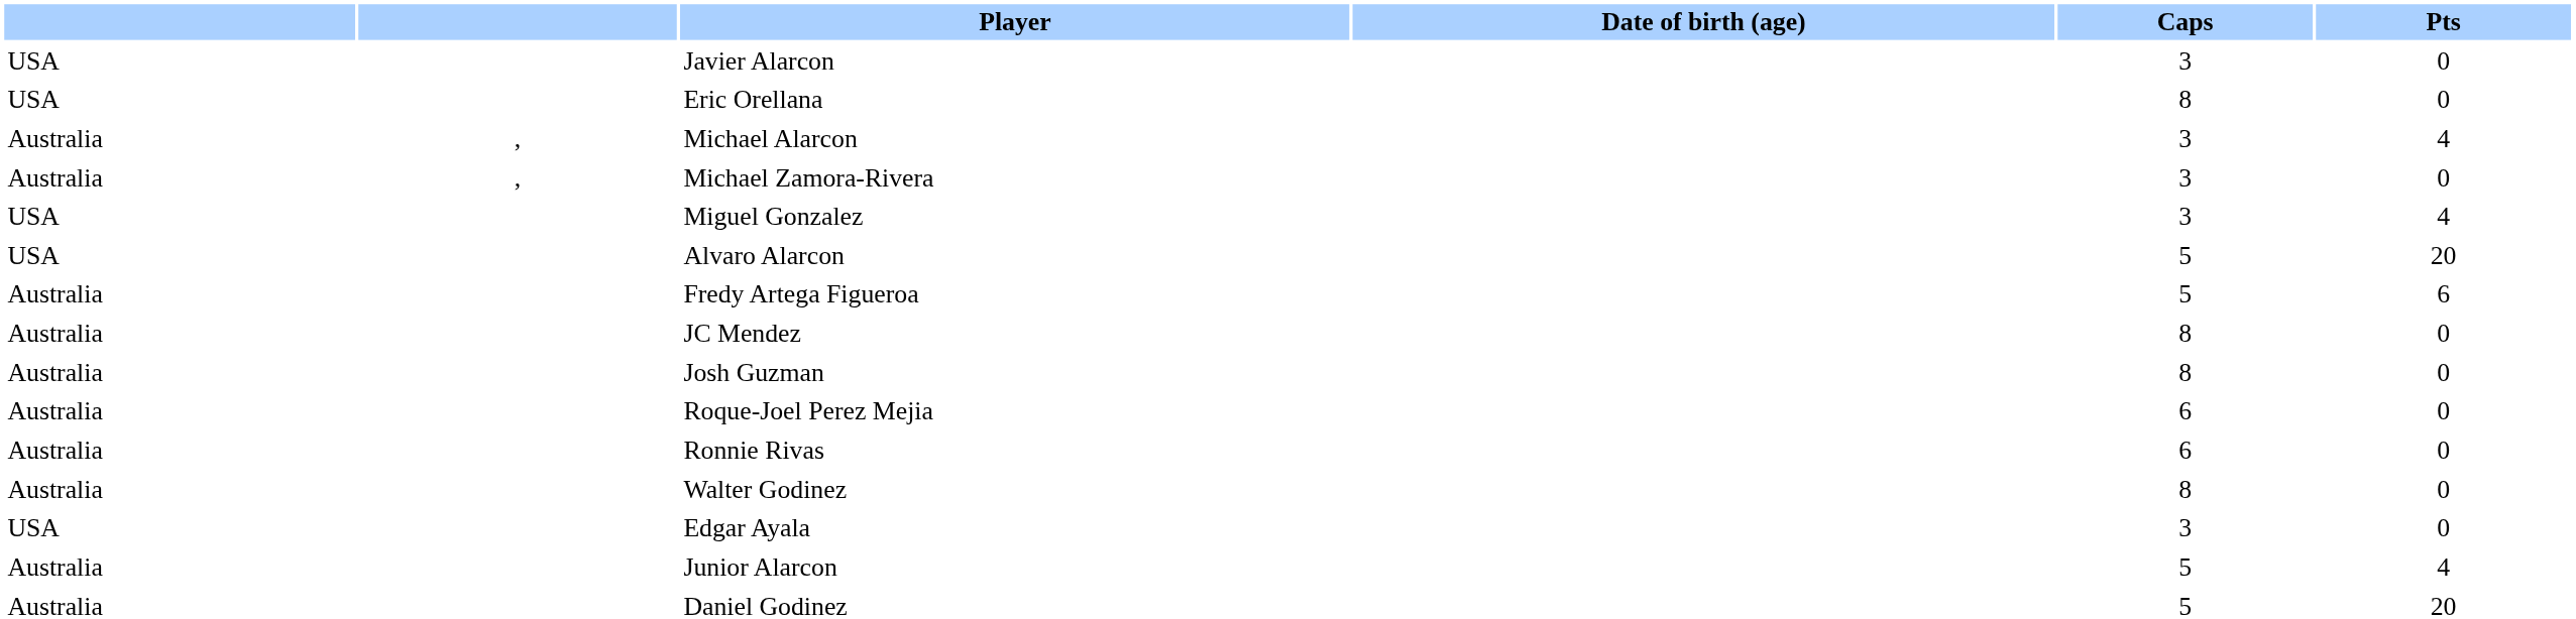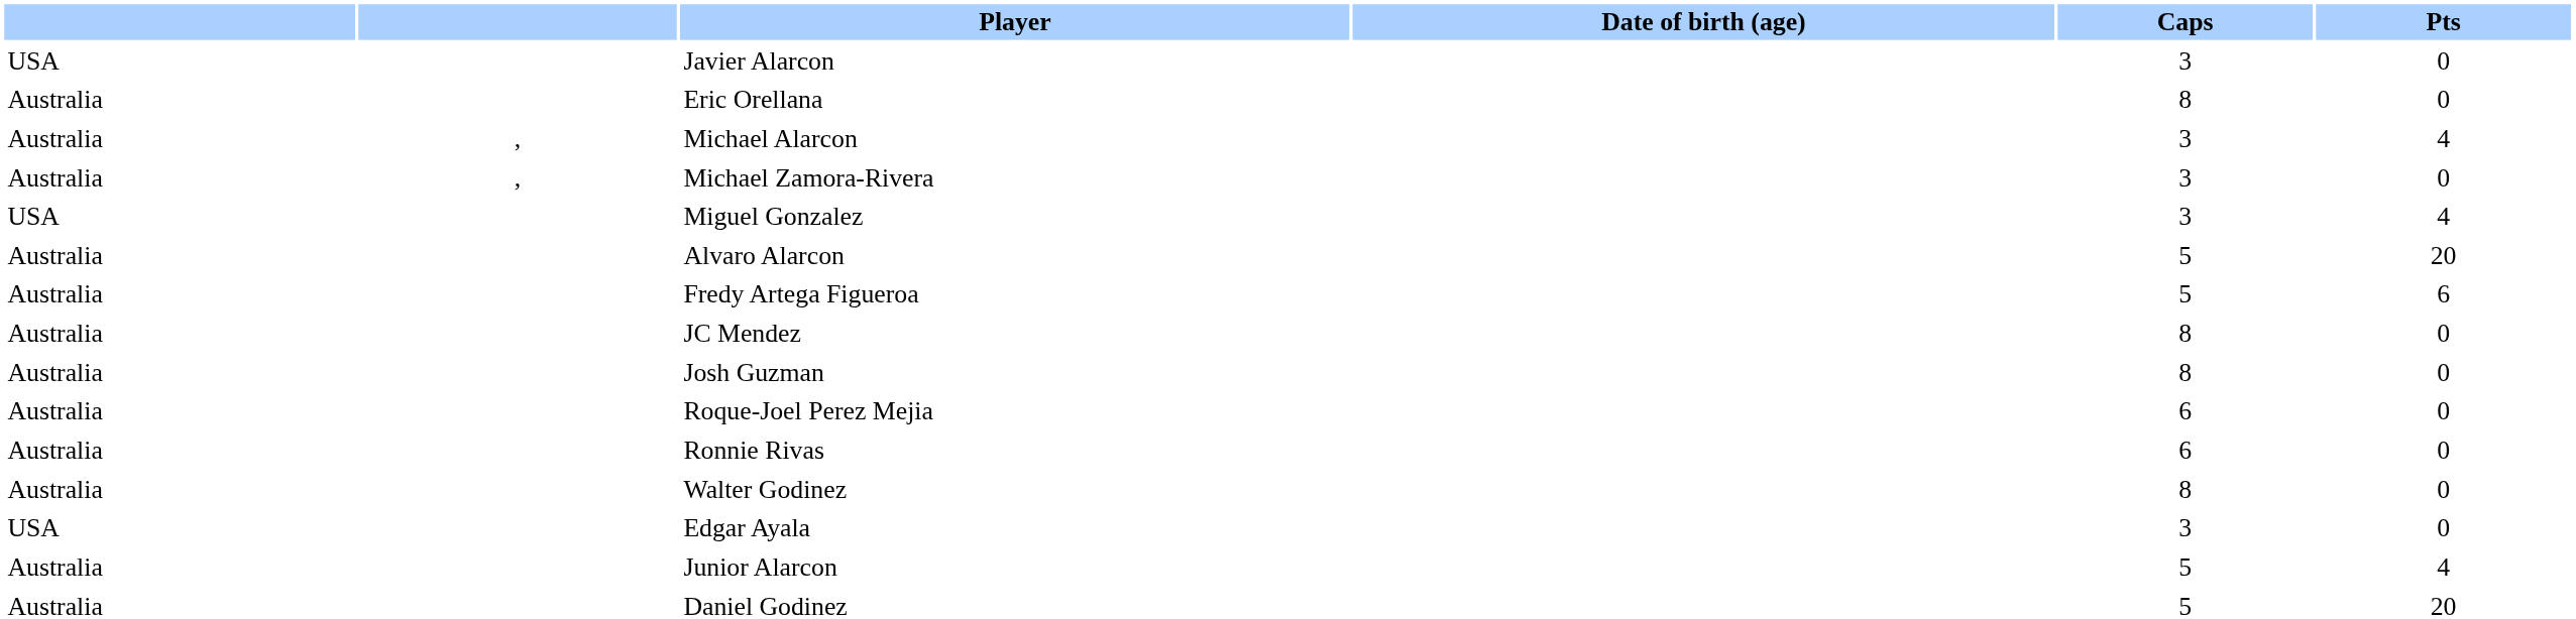Eric Orellana | column 1: USA -> Australia
Alvaro Alarcon | column 1: USA -> Australia
